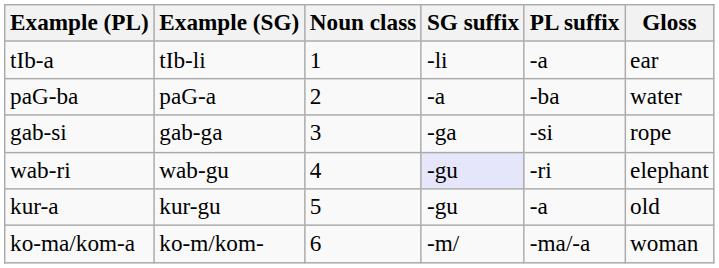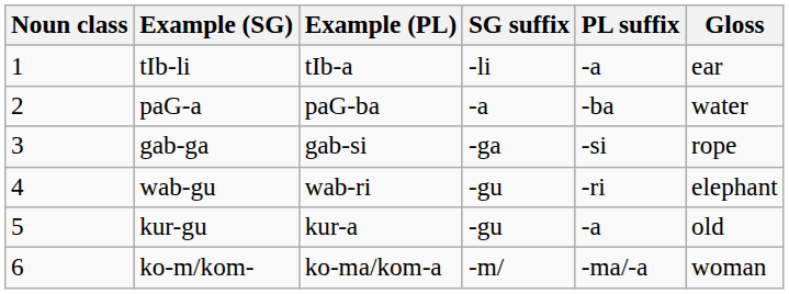columns swapped: Noun class <-> Example (PL)
wab-gu | SG suffix: lavender background -> no background
